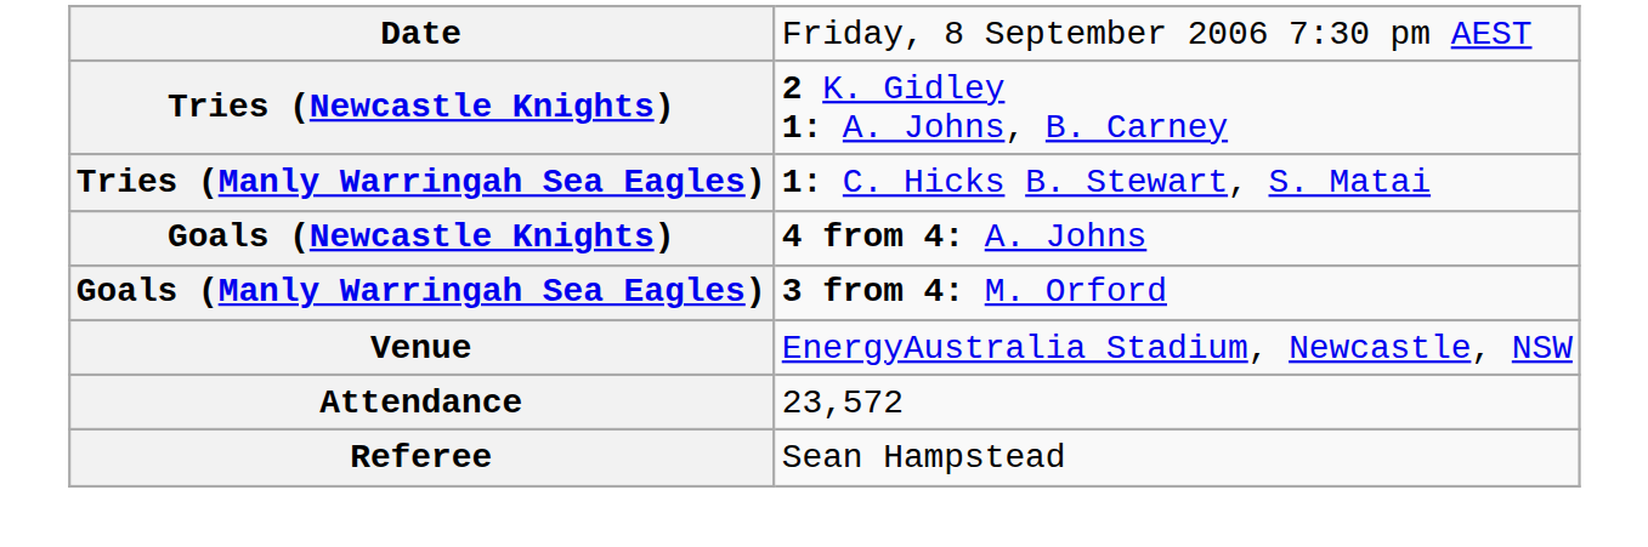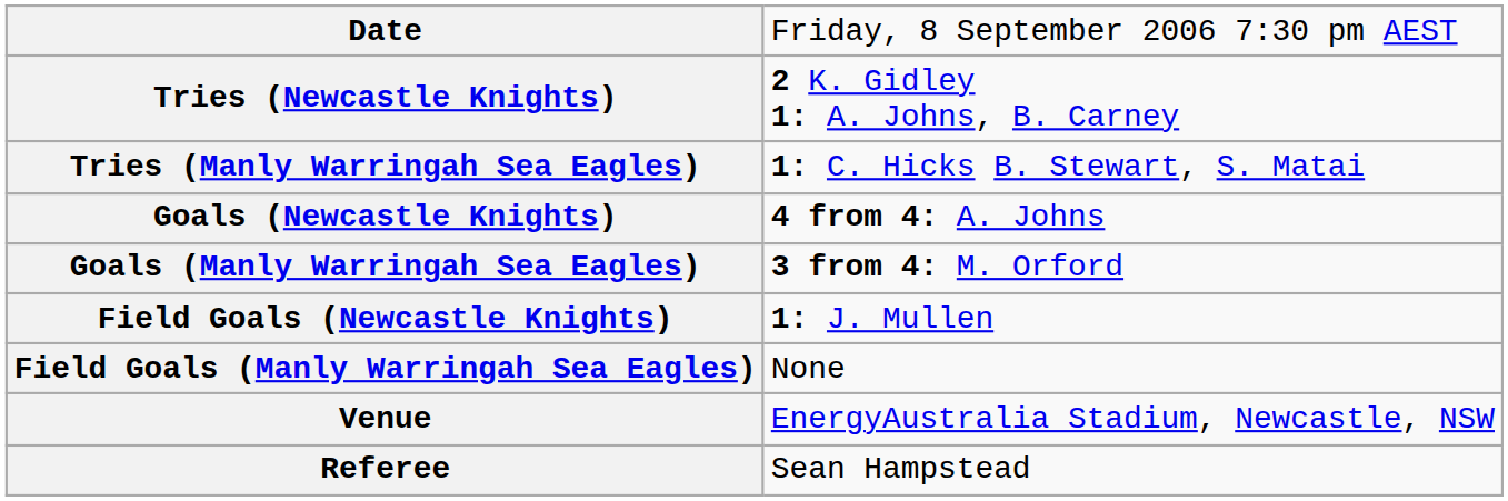+ row: Field Goals (Newcastle Knights) | 1: J. Mullen
+ row: Field Goals (Manly Warringah Sea Eagles) | None
- row: Attendance | 23,572
